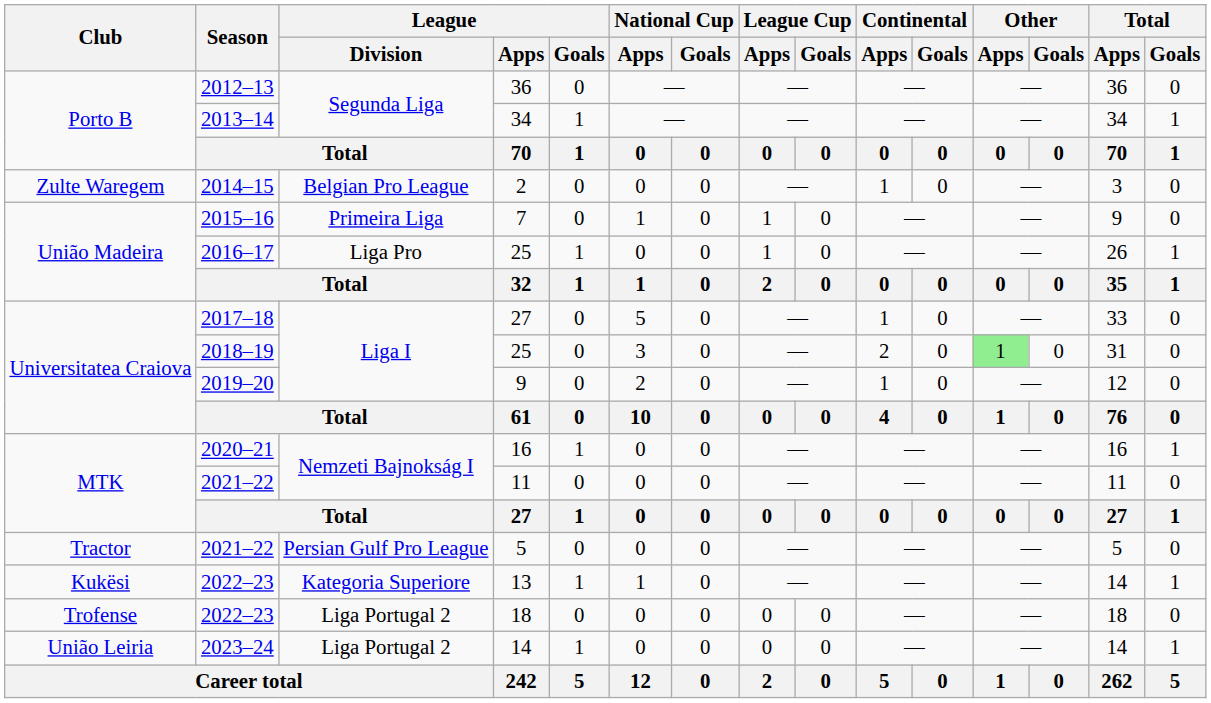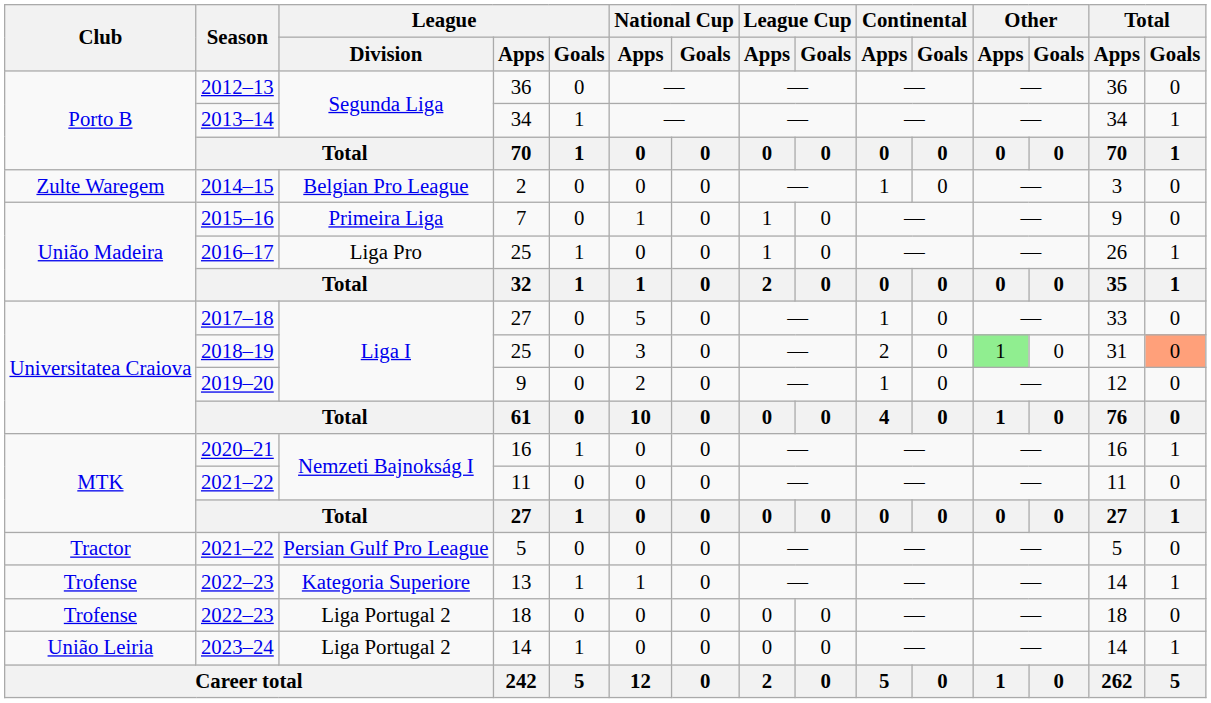2018–19 / 25 | Total / Goals: no background -> lightsalmon background
13 | Club: Kukësi -> Trofense
